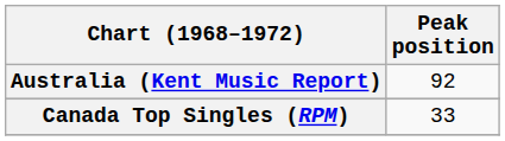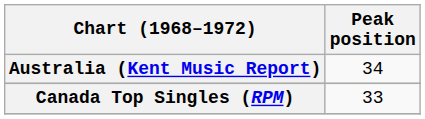Australia (Kent Music Report) | Peak position: 92 -> 34
